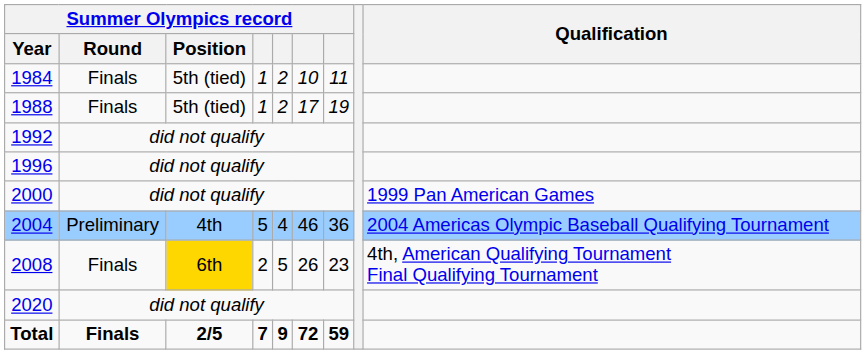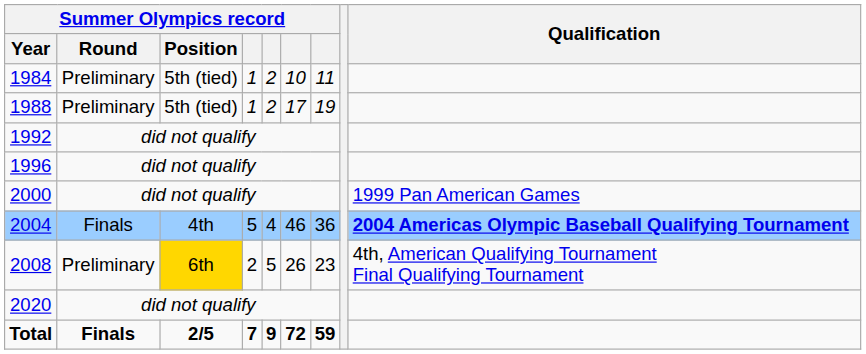1984 | Summer Olympics record / Round: Finals -> Preliminary
1988 | Summer Olympics record / Round: Finals -> Preliminary
2004 | Summer Olympics record / Round: Preliminary -> Finals
2004 | Qualification: normal -> bold
2008 | Summer Olympics record / Round: Finals -> Preliminary
